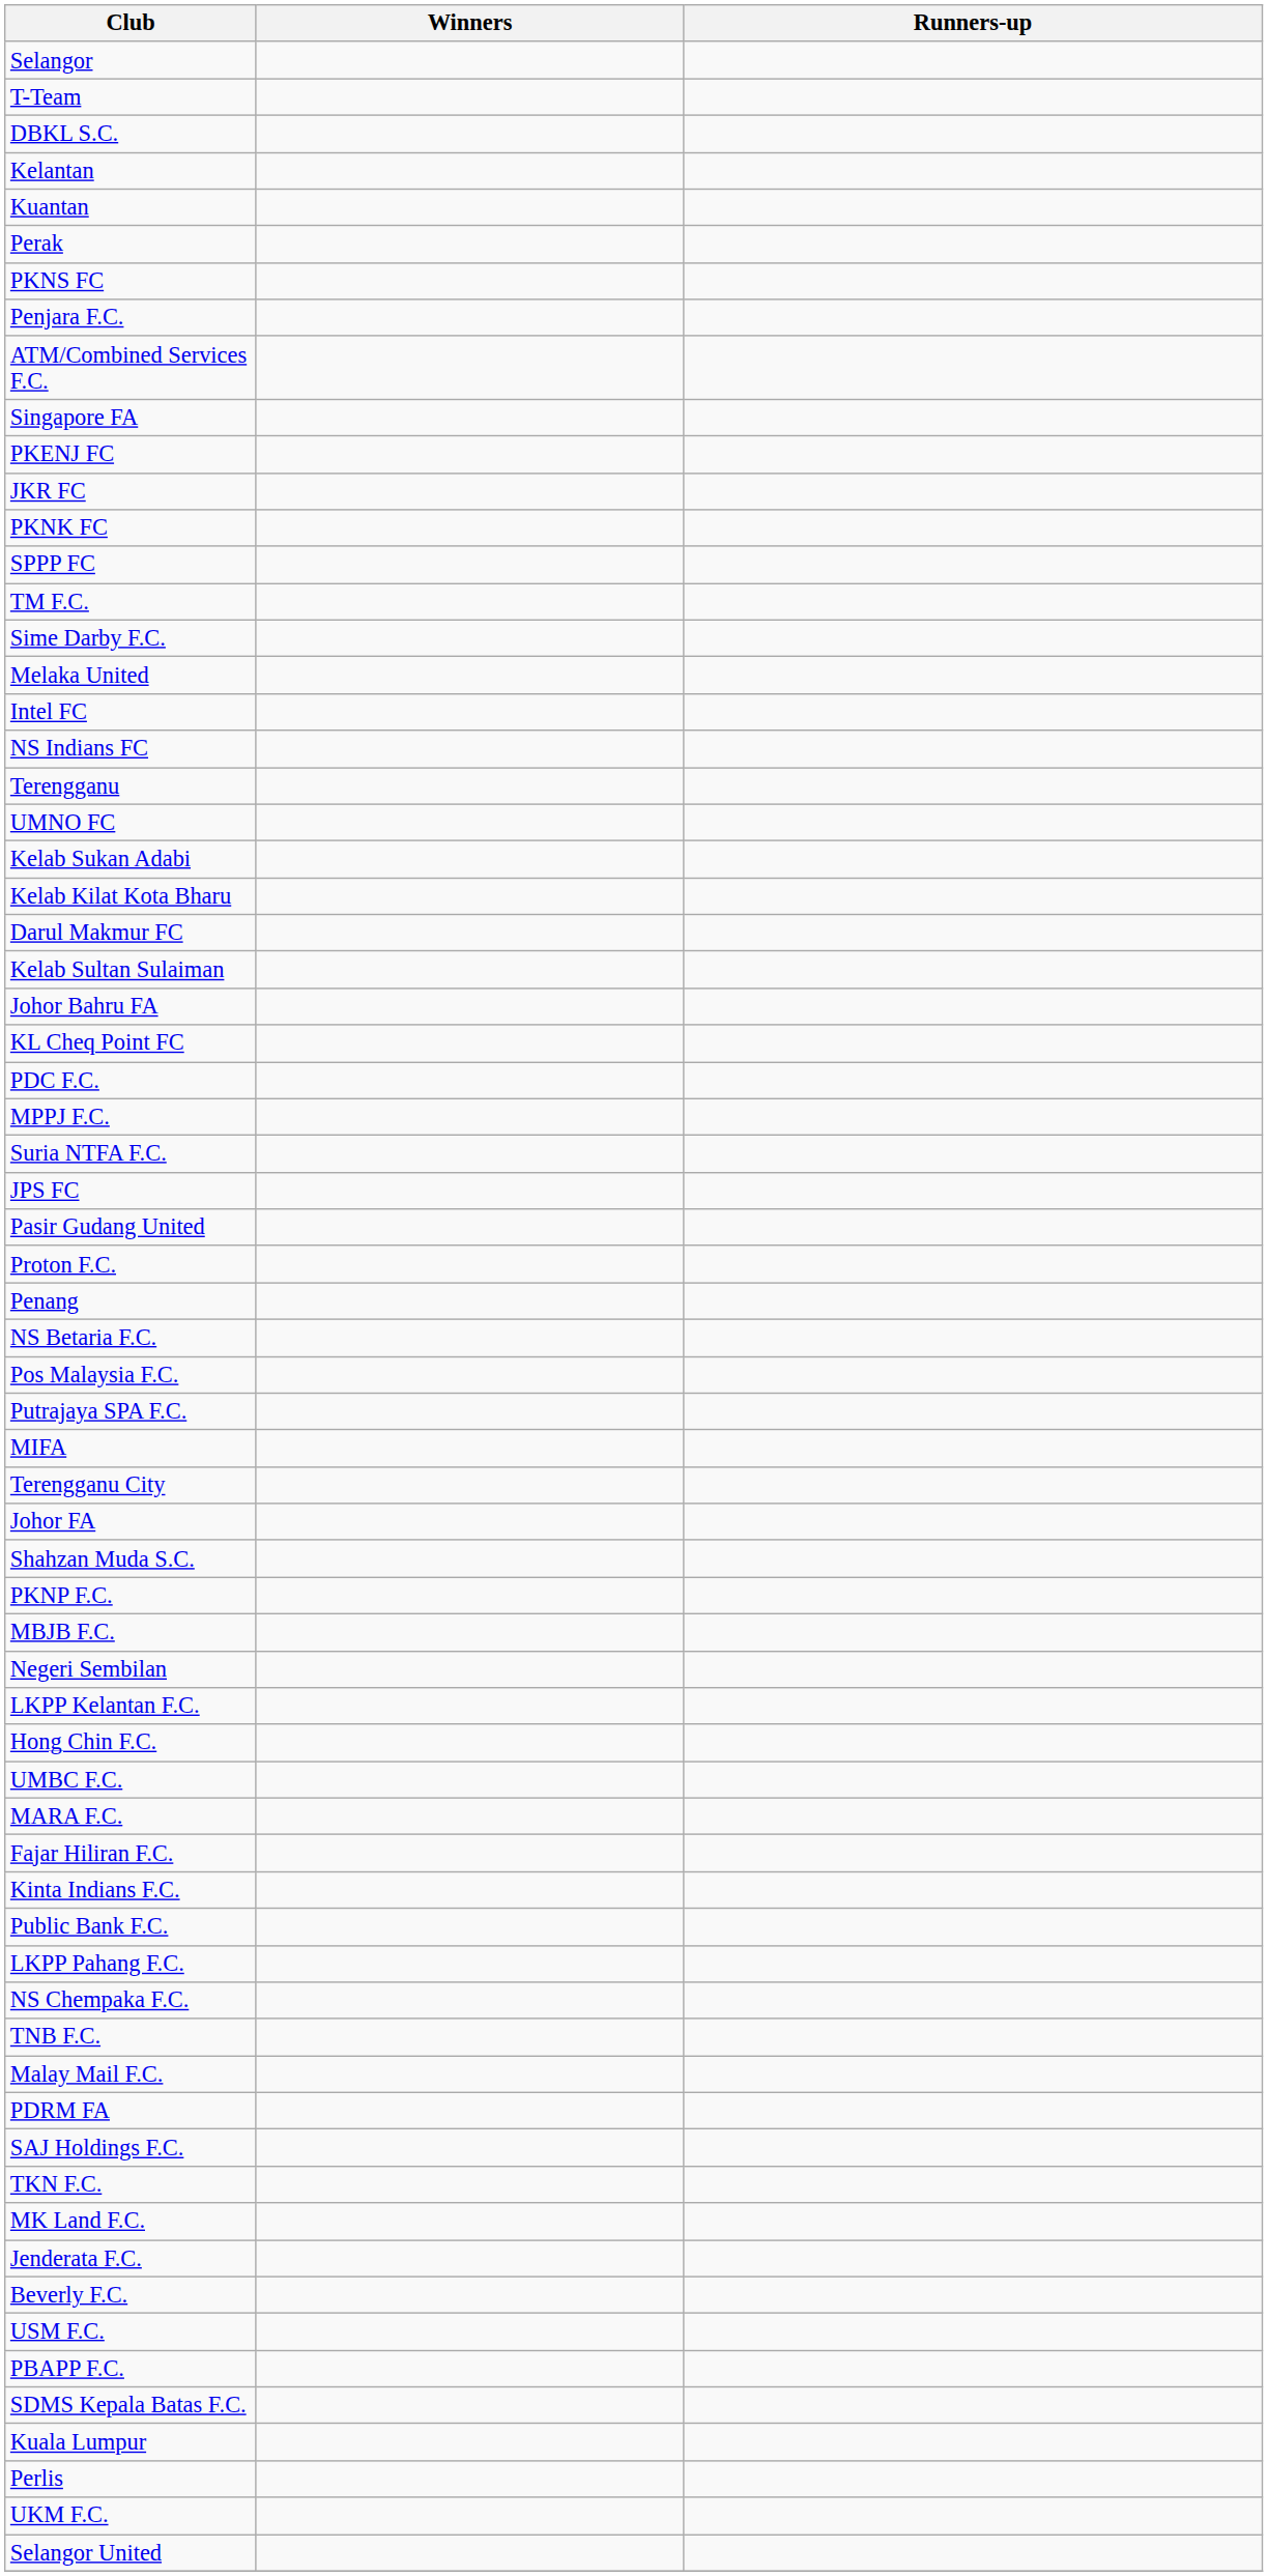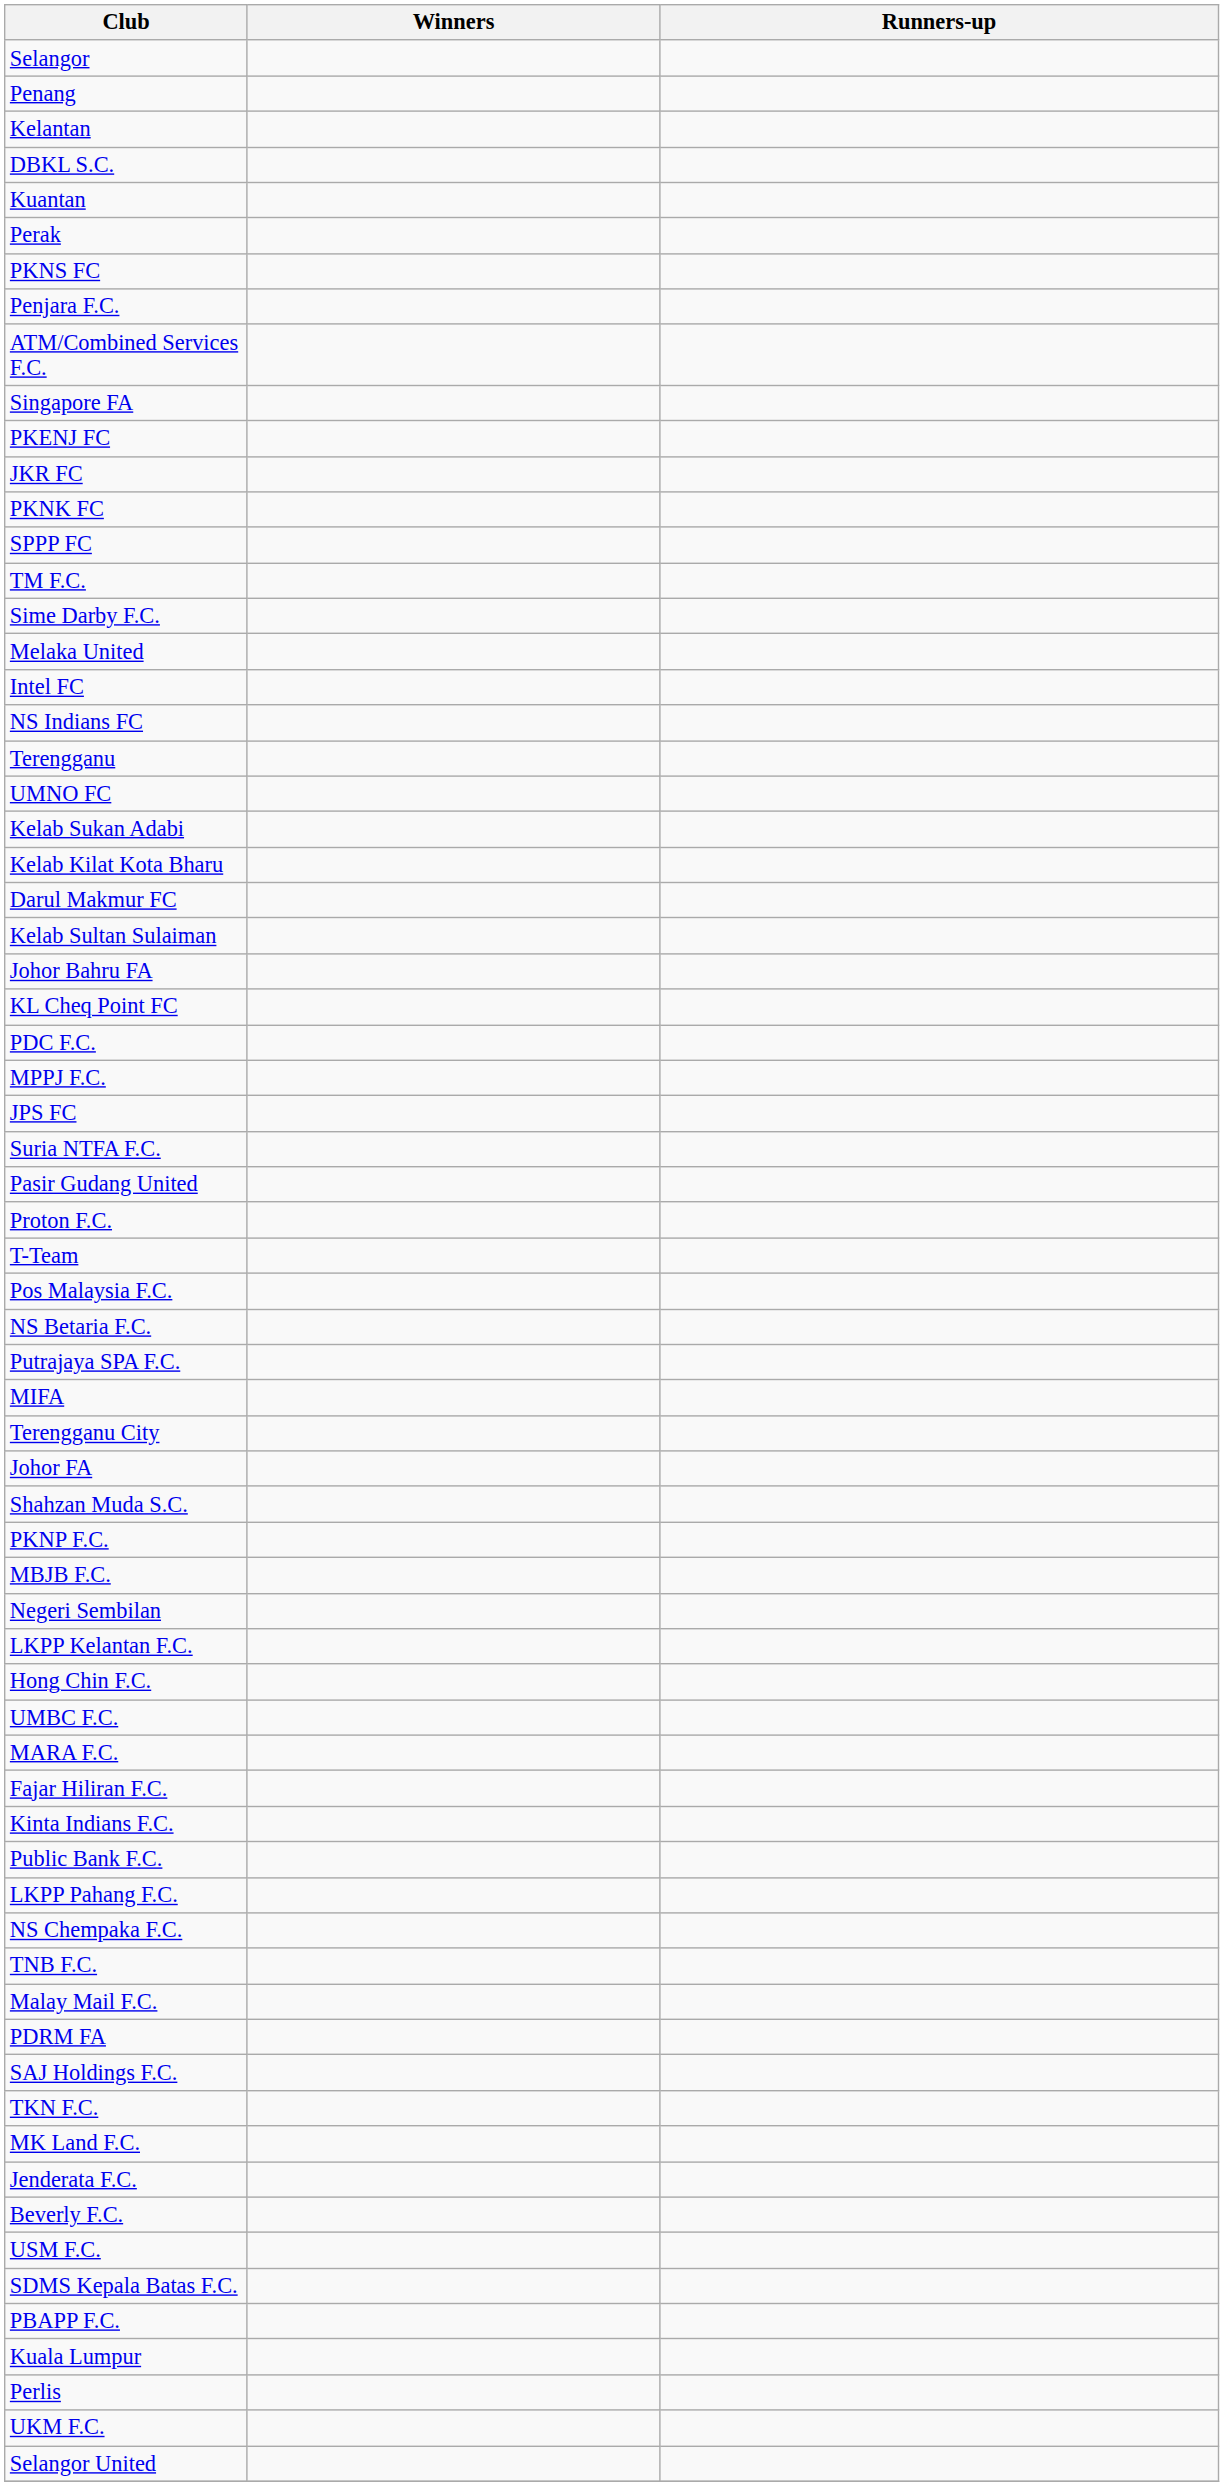rows swapped: Penang <-> T-Team
rows swapped: DBKL S.C. <-> Kelantan
rows swapped: JPS FC <-> Suria NTFA F.C.
rows swapped: Pos Malaysia F.C. <-> NS Betaria F.C.
rows swapped: SDMS Kepala Batas F.C. <-> PBAPP F.C.
